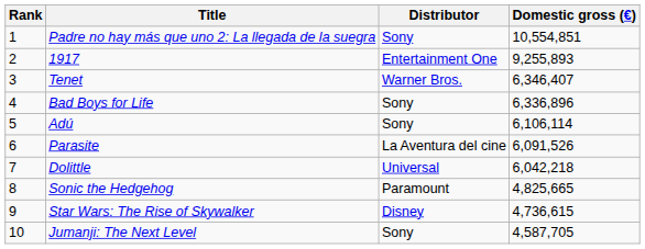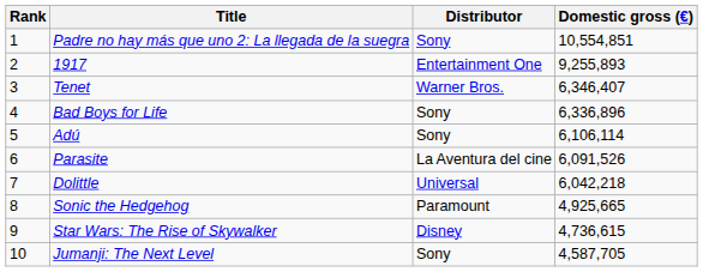Sonic the Hedgehog | Domestic gross (€): 4,825,665 -> 4,925,665
